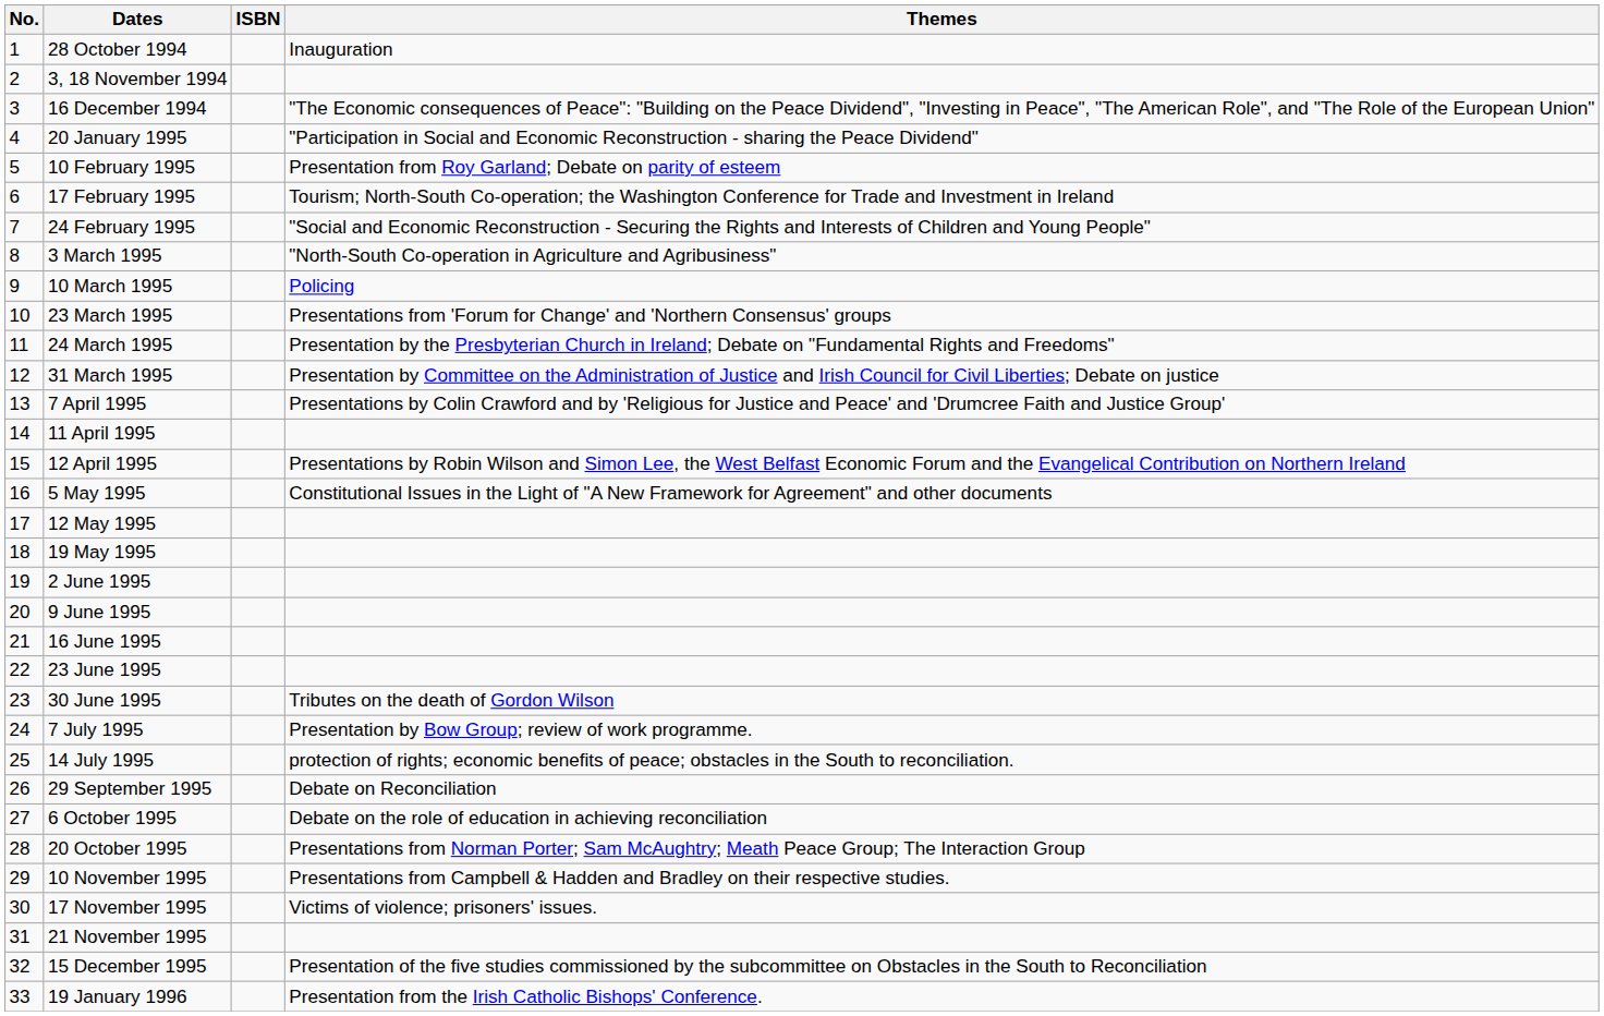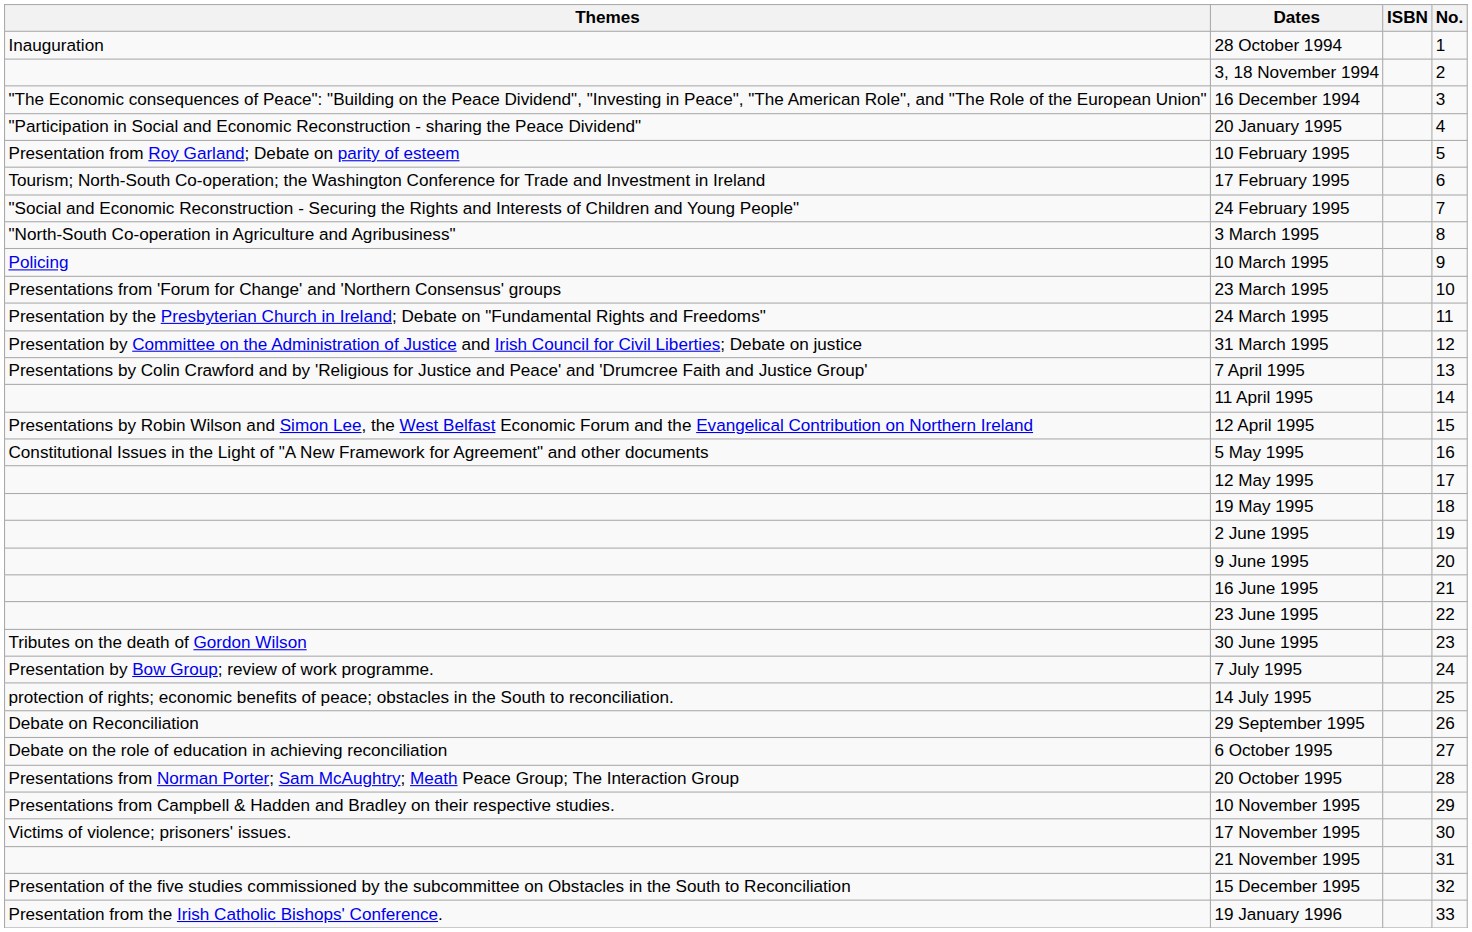columns swapped: No. <-> Themes
